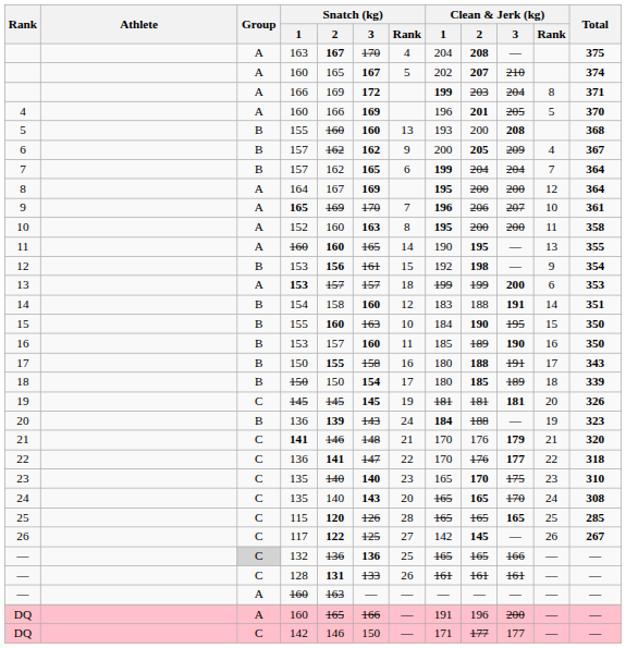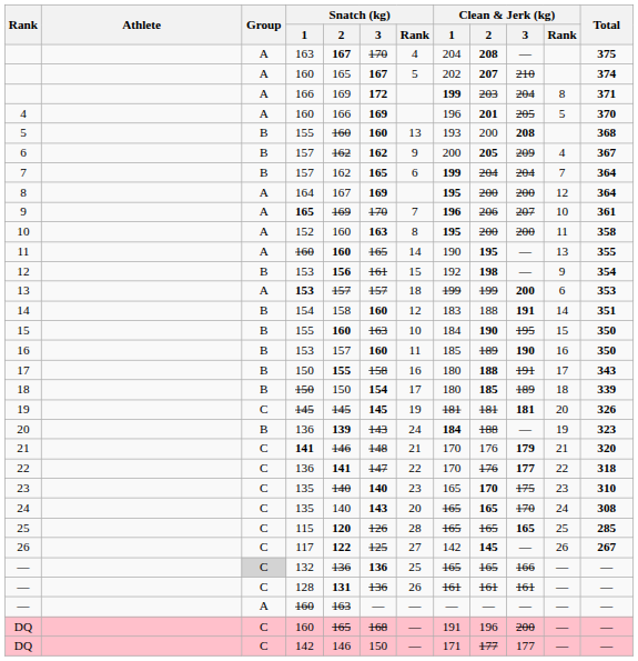— / 128 | Snatch (kg) / 3: 133 -> 136
DQ / 160 | Group: A -> C
DQ / 160 | Snatch (kg) / 3: 166 -> 168
